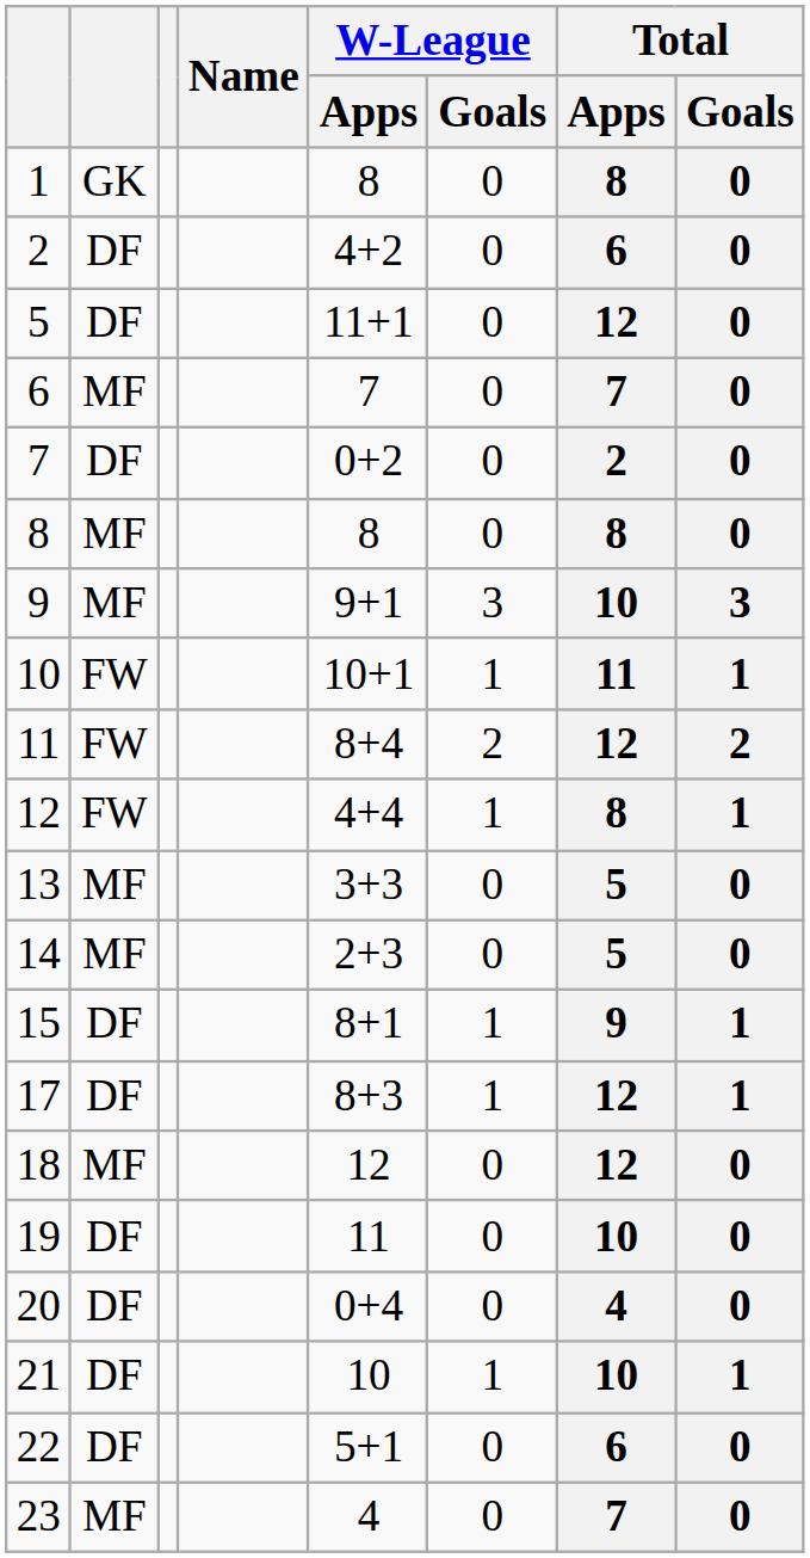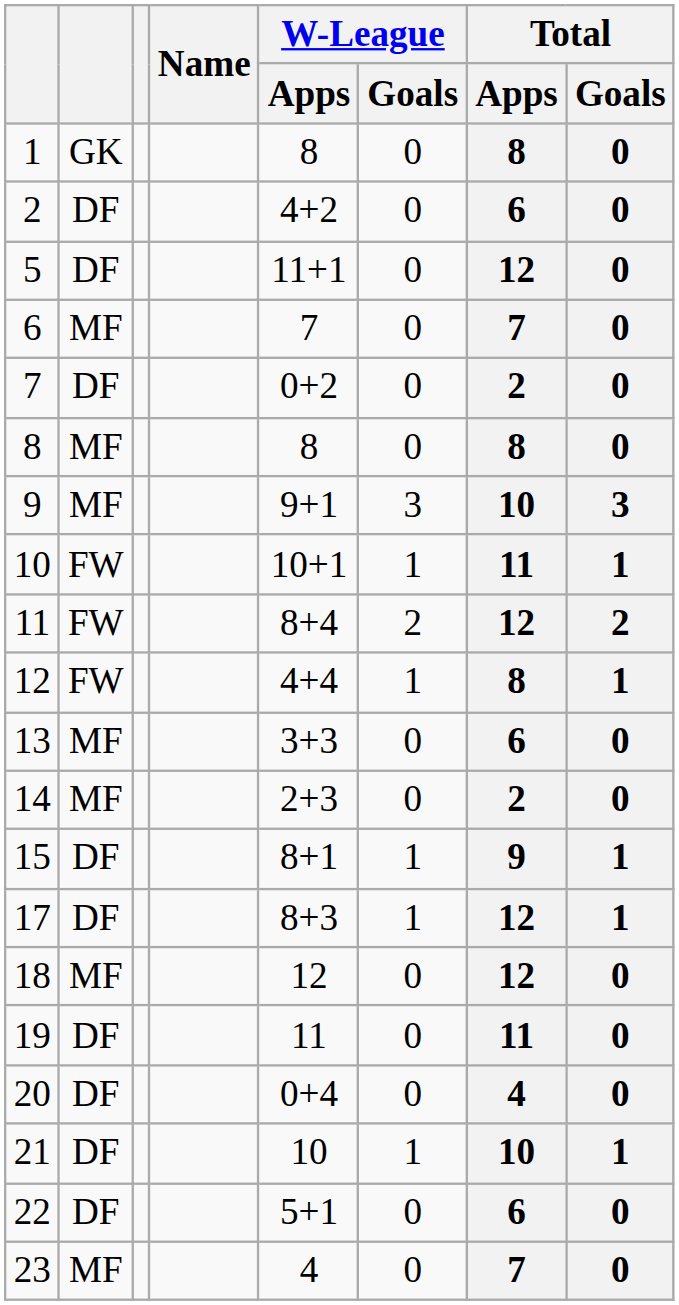13 | Total / Apps: 5 -> 6
14 | Total / Apps: 5 -> 2
19 | Total / Apps: 10 -> 11
